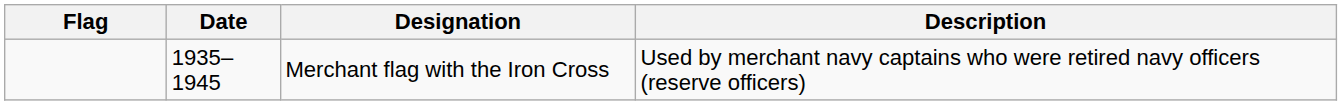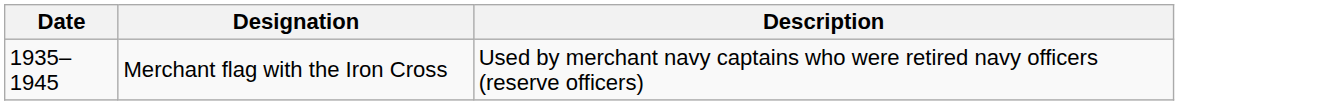- column: Flag
